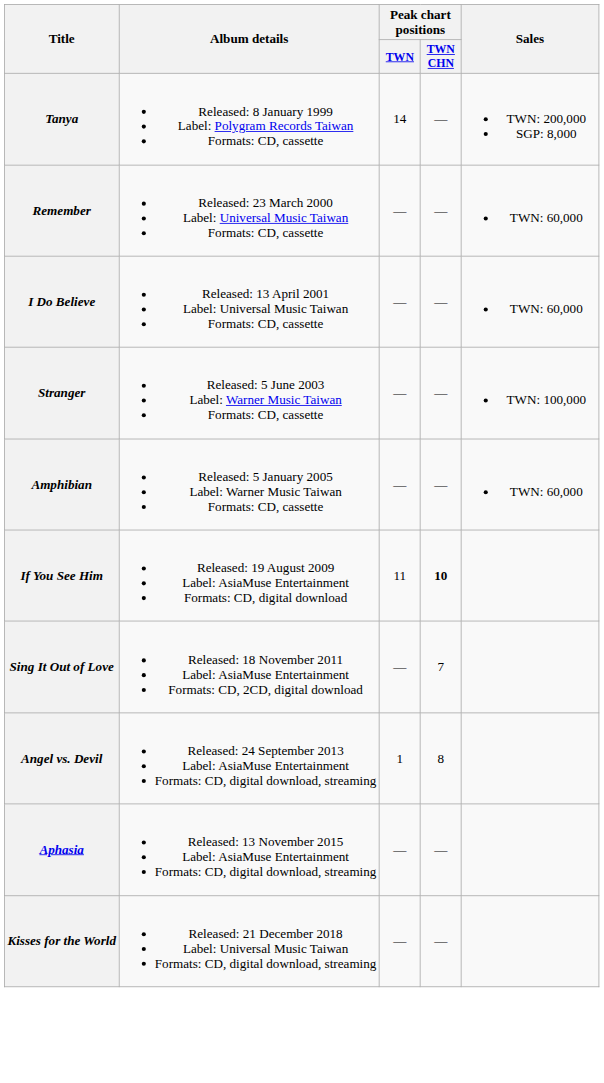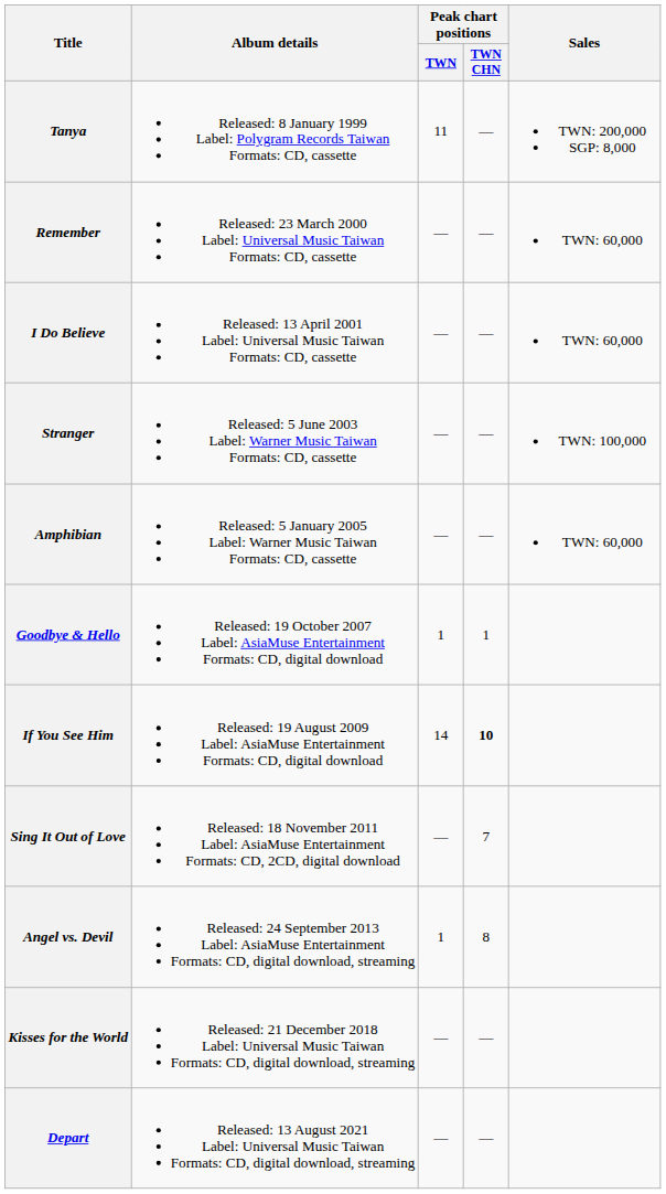Tanya | Peak chart positions / TWN: 14 -> 11
+ row: Goodbye & Hello | Released: 19 October 2007 Label: AsiaMuse Entertainment Formats: CD, digital download | 1 | 1
If You See Him | Peak chart positions / TWN: 11 -> 14
- row: Aphasia | Released: 13 November 2015 Label: AsiaMuse Entertainment Formats: CD, digital download, streaming | — | —
+ row: Depart | Released: 13 August 2021 Label: Universal Music Taiwan Formats: CD, digital download, streaming | — | —
